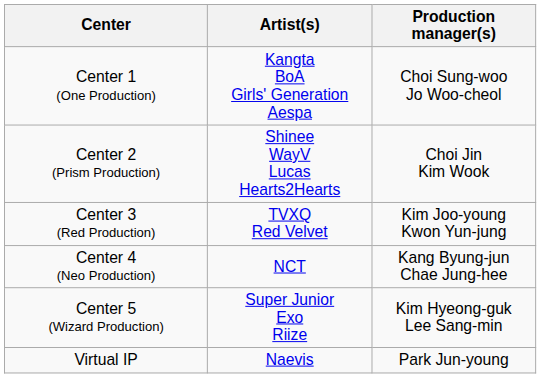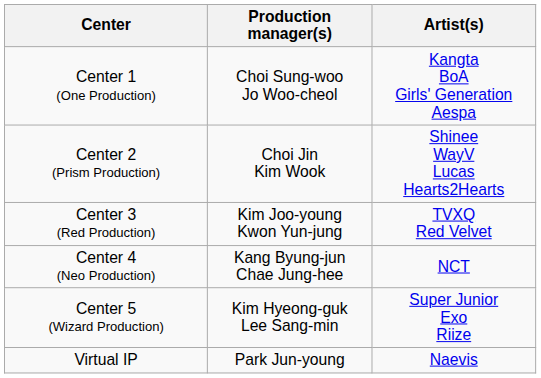columns swapped: Production manager(s) <-> Artist(s)
